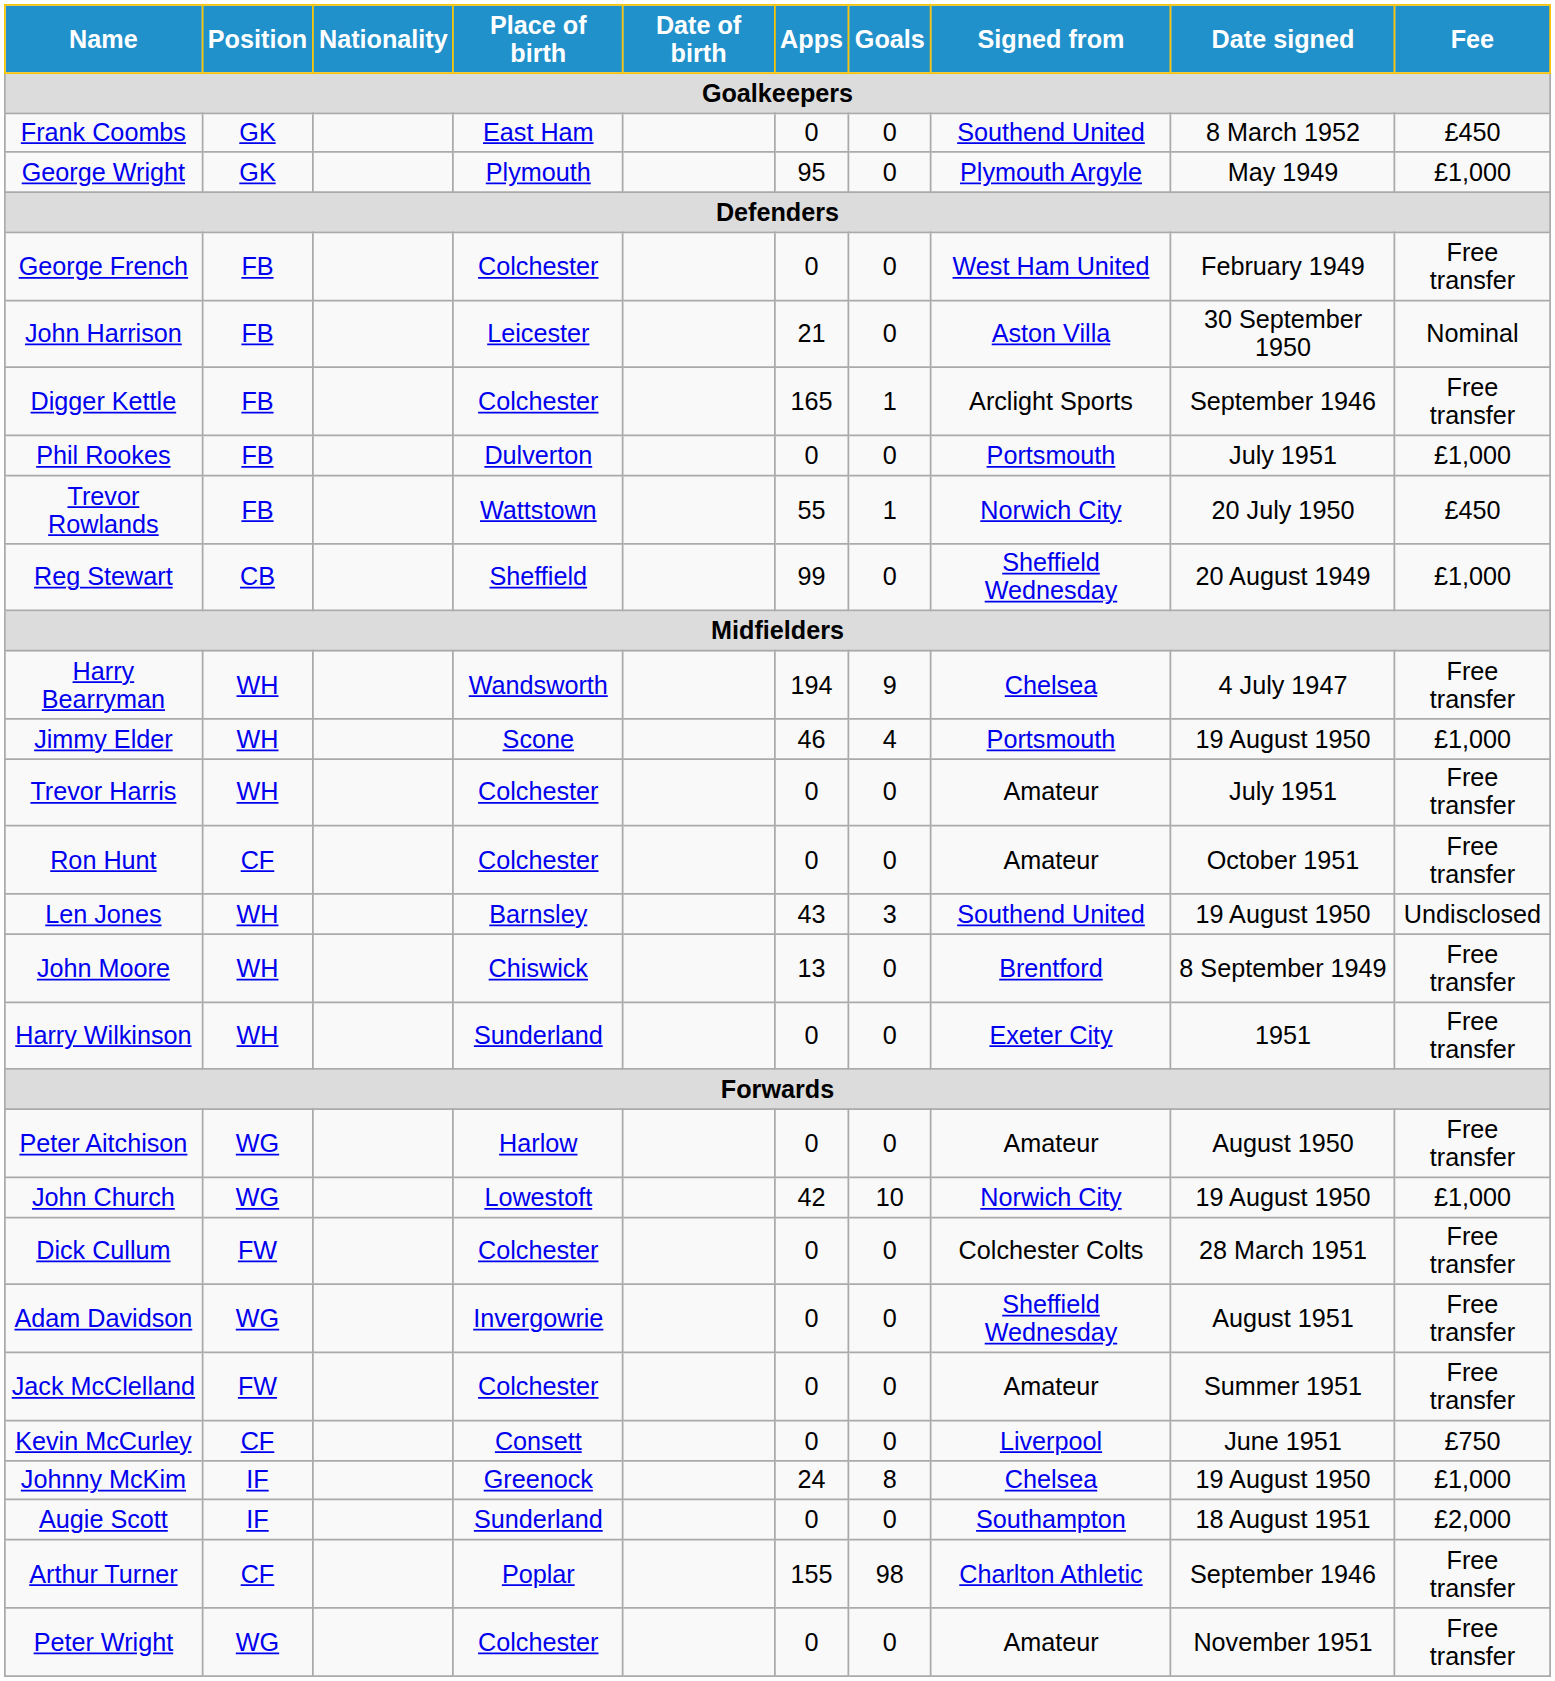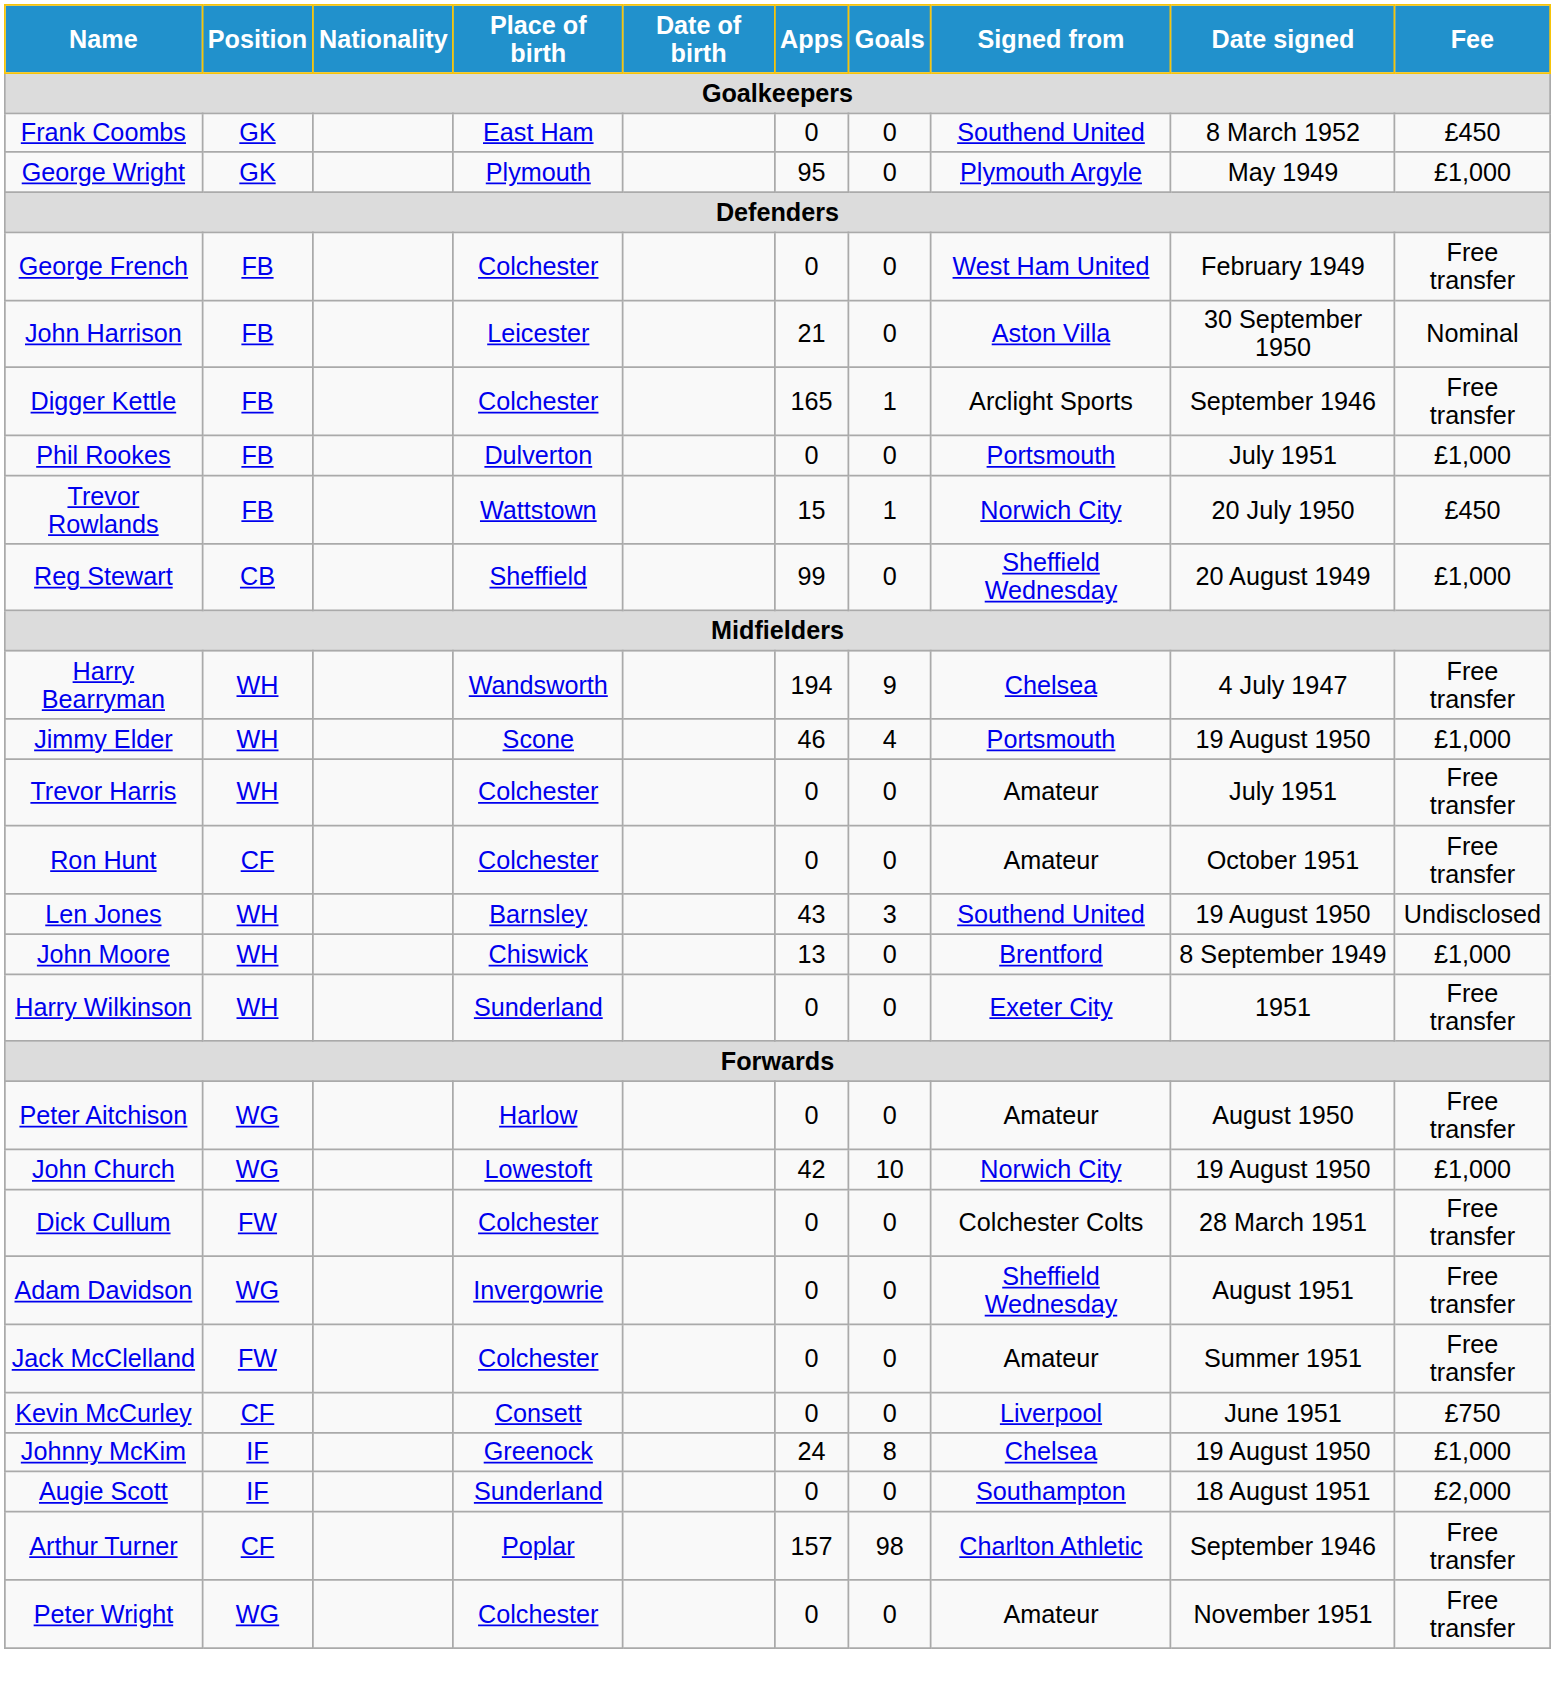Trevor Rowlands | Apps: 55 -> 15
John Moore | Fee: Free transfer -> £1,000
Arthur Turner | Apps: 155 -> 157
